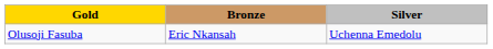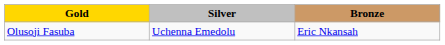columns swapped: Silver <-> Bronze
